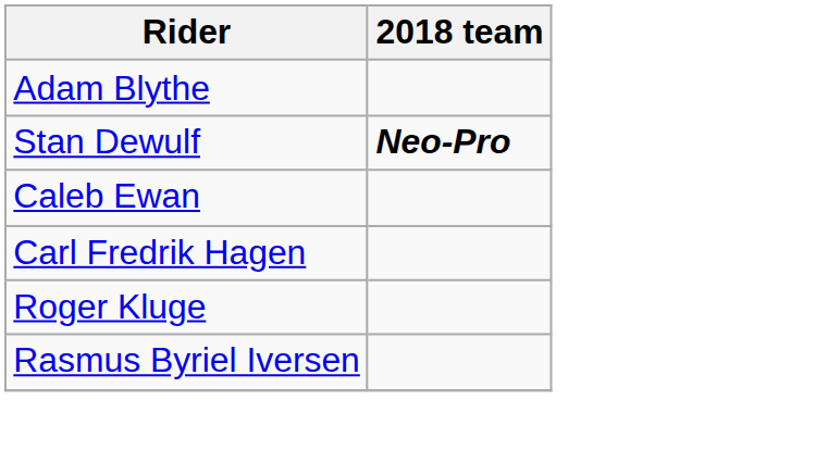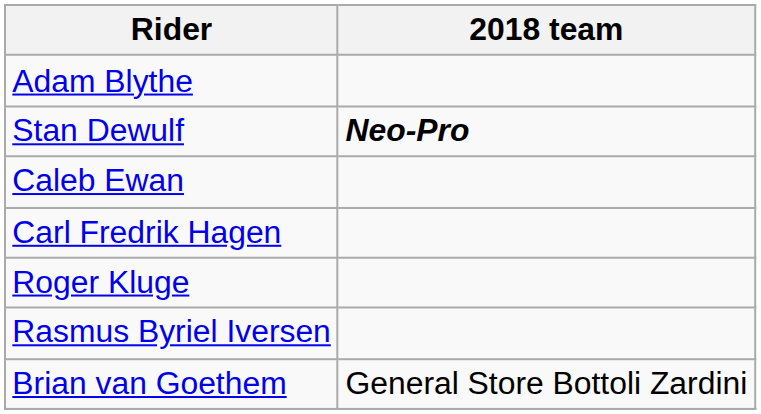+ row: Brian van Goethem | General Store Bottoli Zardini
